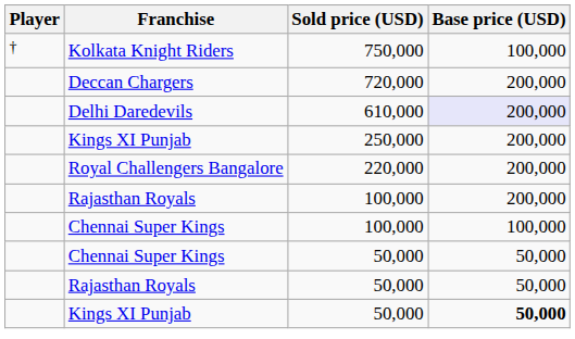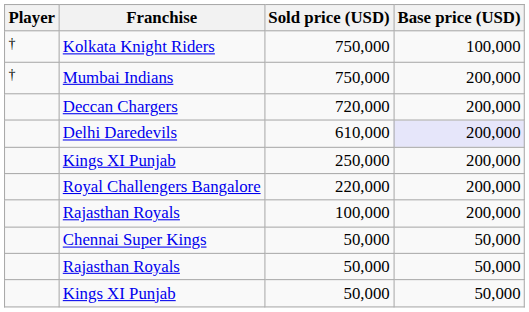+ row: † | Mumbai Indians | 750,000 | 200,000
- row: Chennai Super Kings | 100,000 | 100,000
Kings XI Punjab / 50,000 | Base price (USD): bold -> normal
